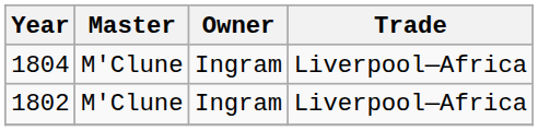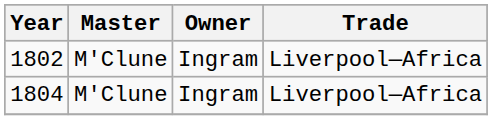rows swapped: 1802 <-> 1804
